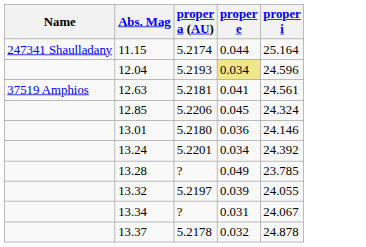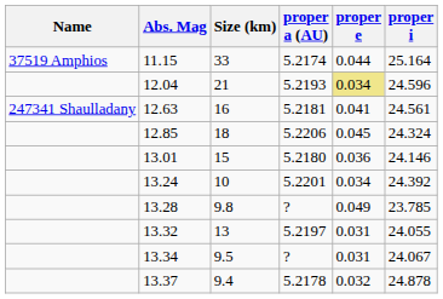+ column: Size (km) | 33 | 21 | 16 | 18 | 15 | 10 | 9.8 | 13 | 9.5 | 9.4
11.15 | Name: 247341 Shaulladany -> 37519 Amphios
12.63 | Name: 37519 Amphios -> 247341 Shaulladany
13.32 | proper e: 0.039 -> 0.031
